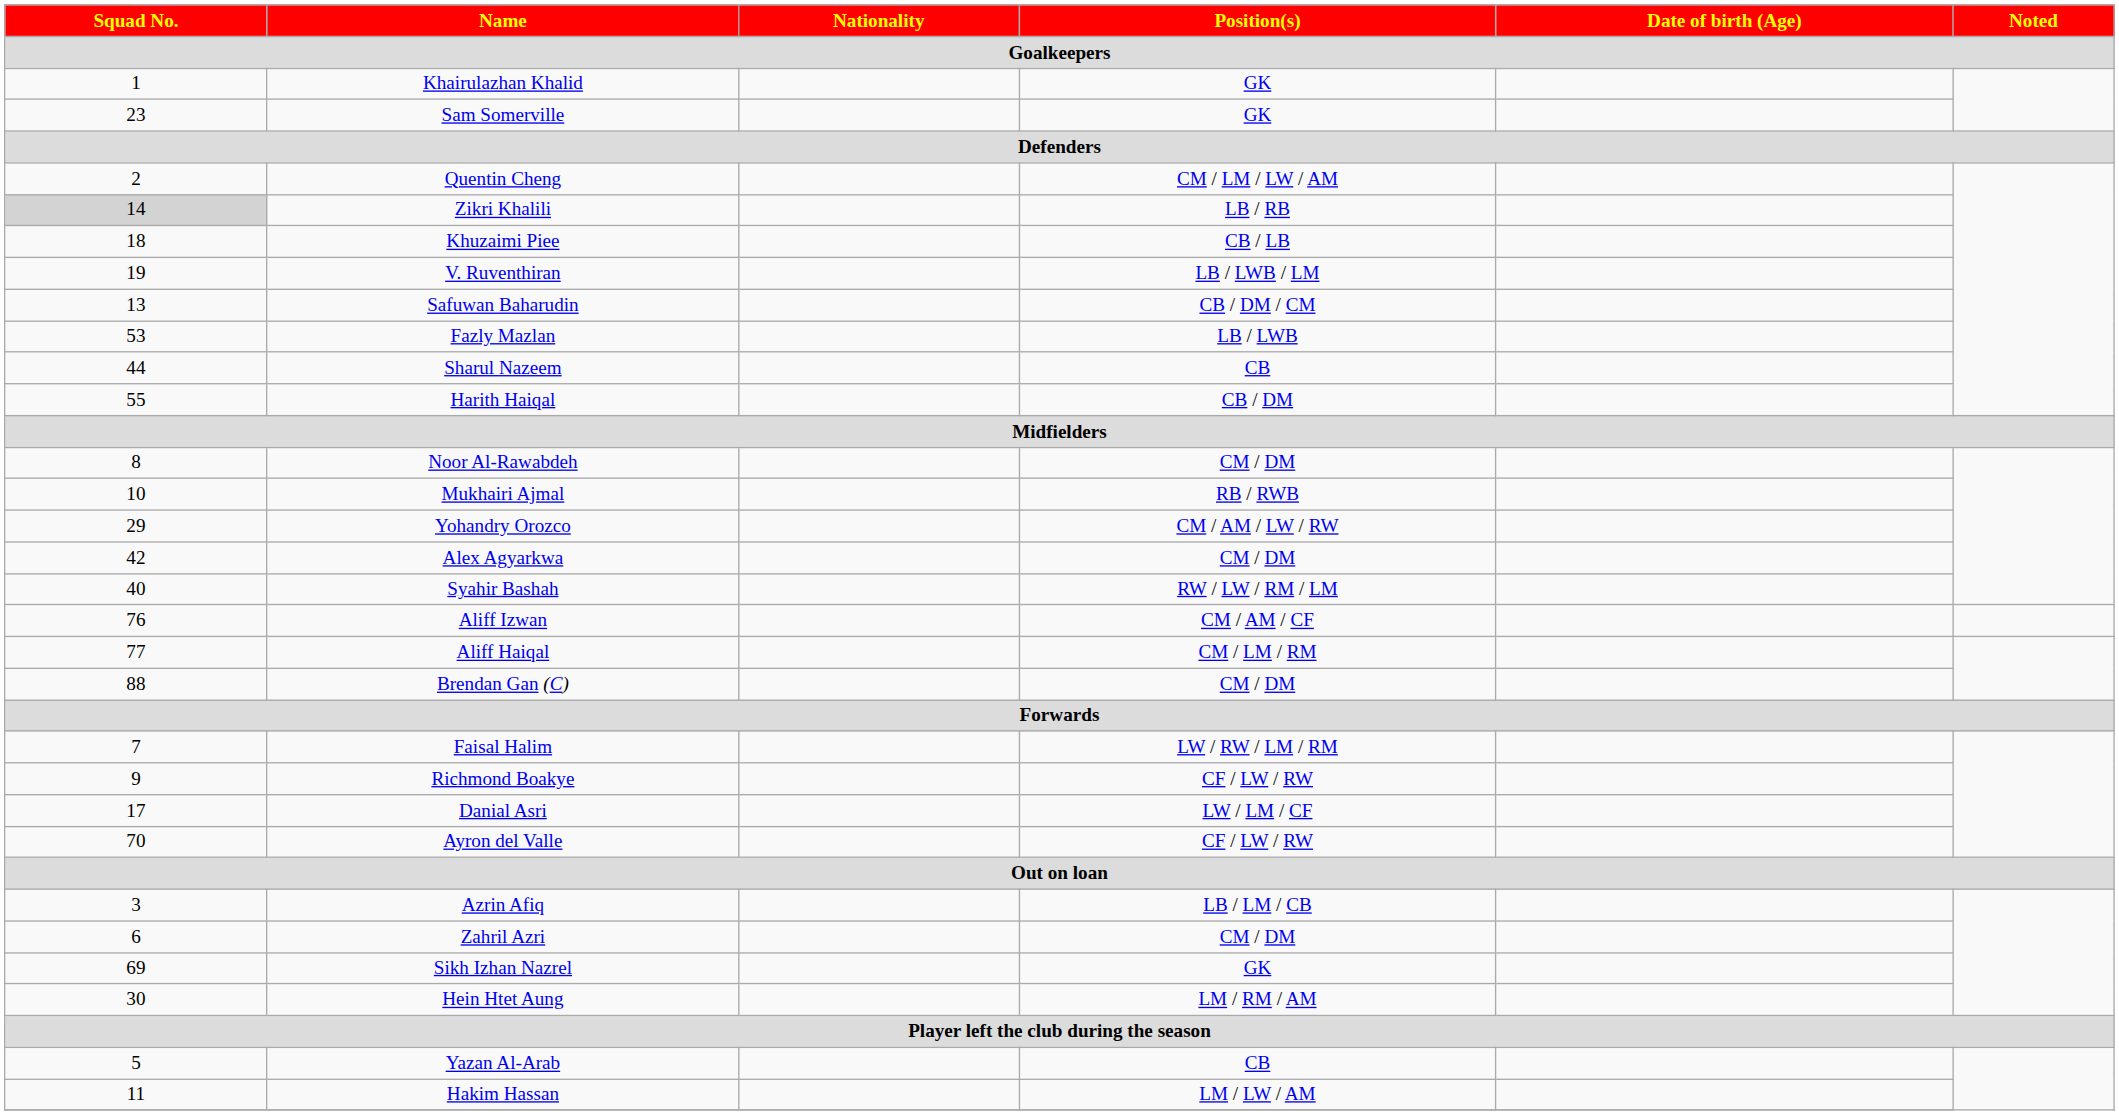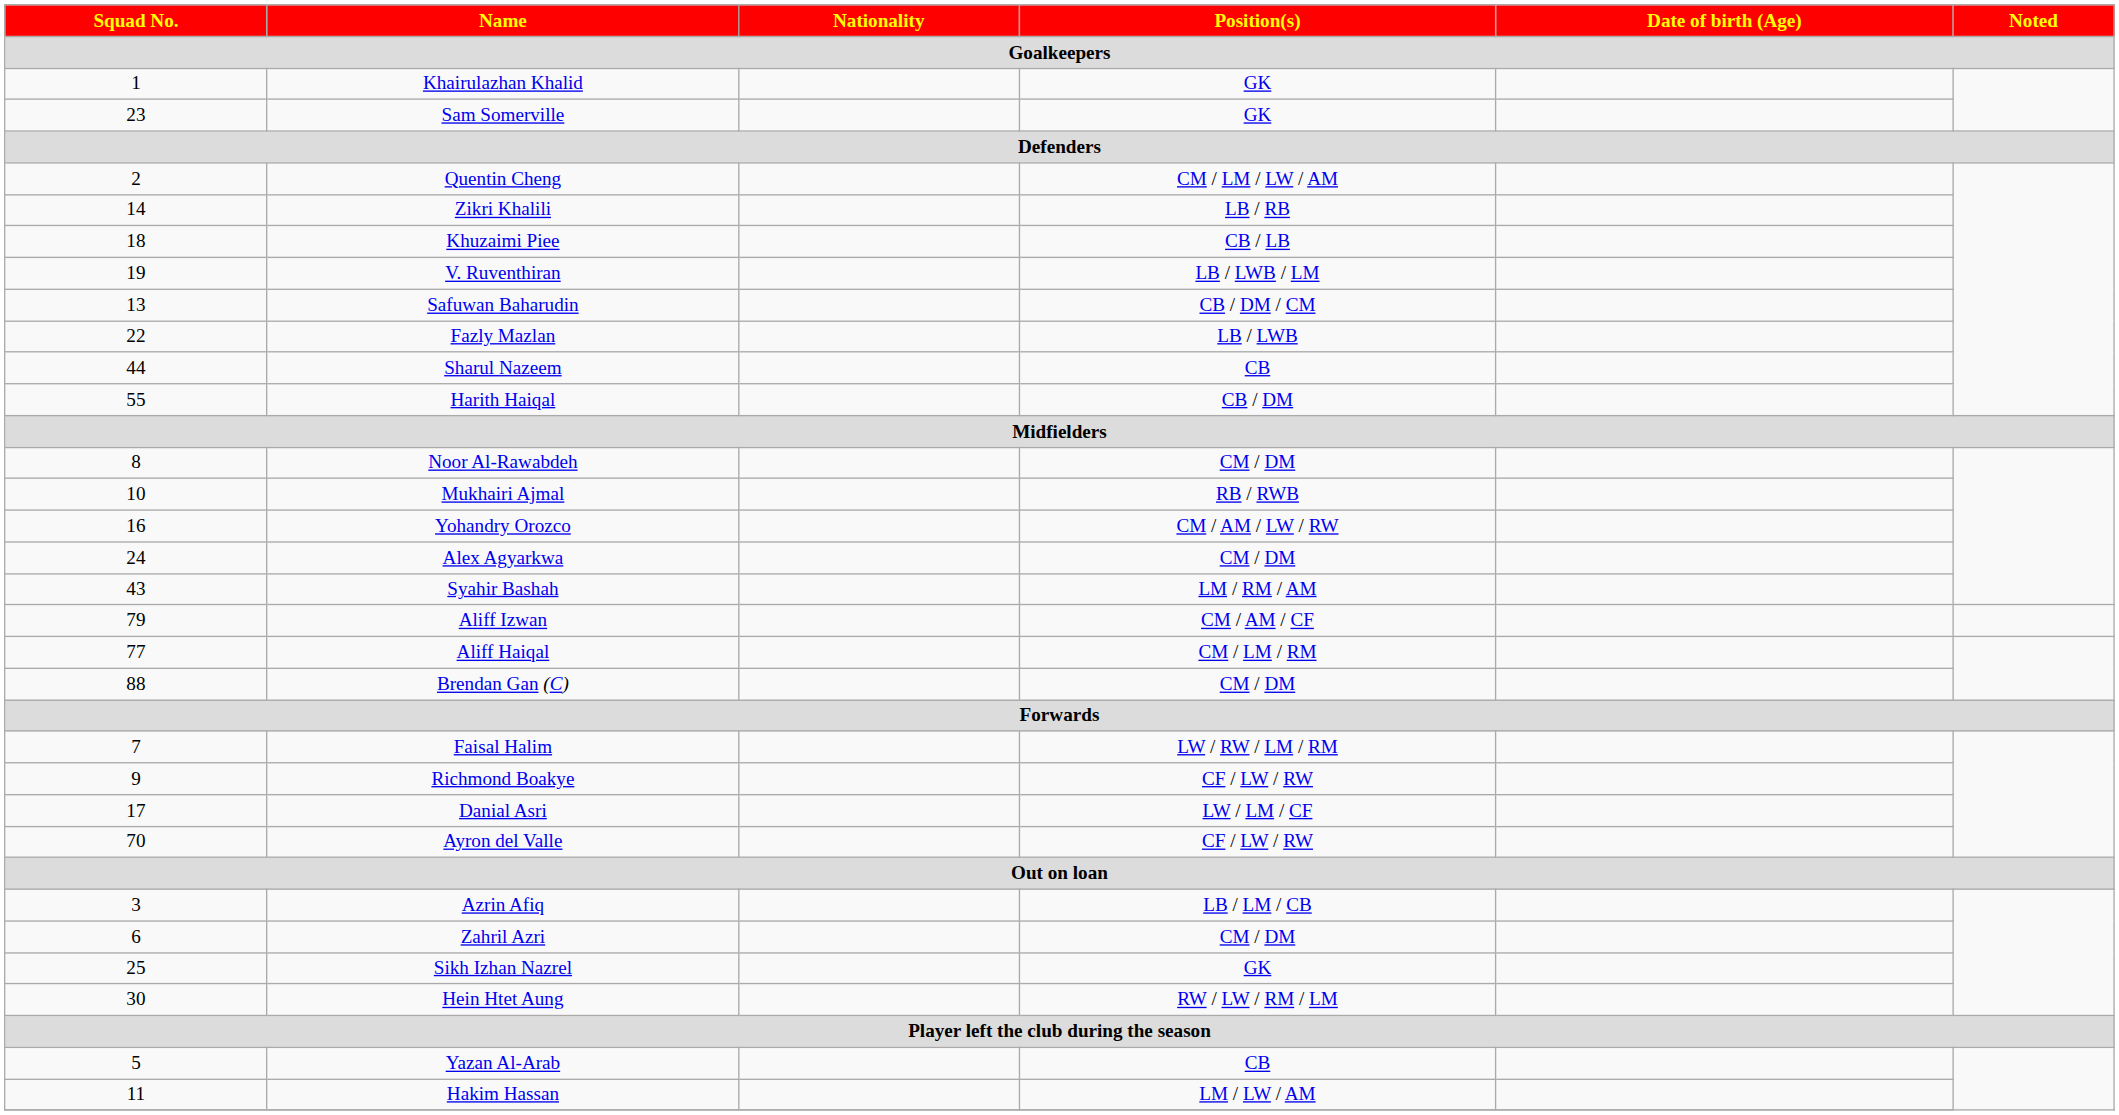Zikri Khalili | Squad No. / Goalkeepers: lightgrey background -> no background
Fazly Mazlan | Squad No. / Goalkeepers: 53 -> 22
Yohandry Orozco | Squad No. / Goalkeepers: 29 -> 16
Alex Agyarkwa | Squad No. / Goalkeepers: 42 -> 24
Syahir Bashah | Squad No. / Goalkeepers: 40 -> 43
Syahir Bashah | Position(s) / Goalkeepers: RW / LW / RM / LM -> LM / RM / AM
Aliff Izwan | Squad No. / Goalkeepers: 76 -> 79
Sikh Izhan Nazrel | Squad No. / Goalkeepers: 69 -> 25
Hein Htet Aung | Position(s) / Goalkeepers: LM / RM / AM -> RW / LW / RM / LM
